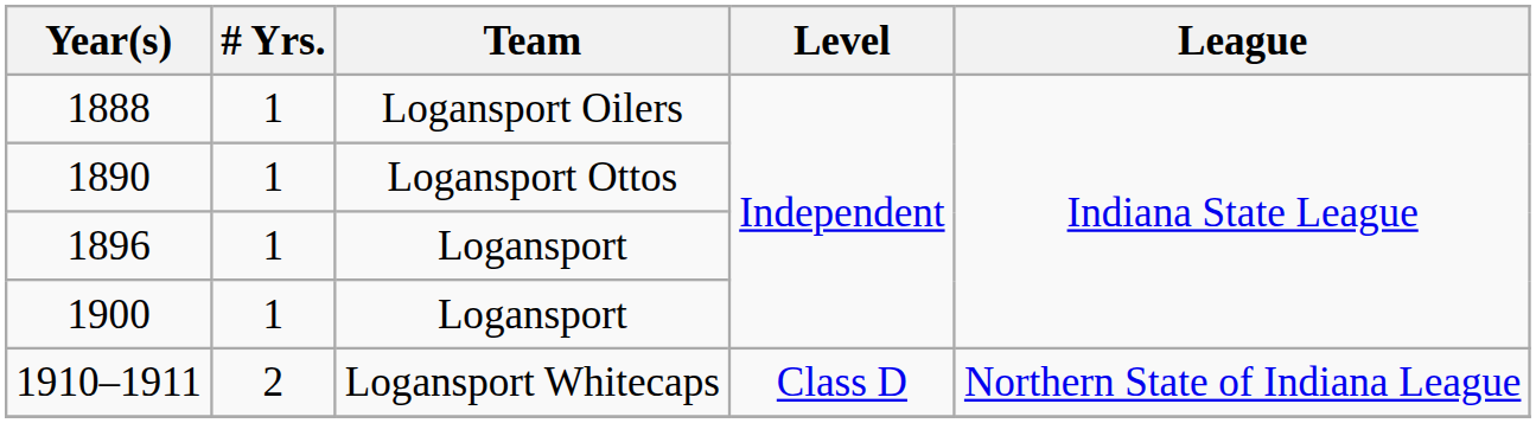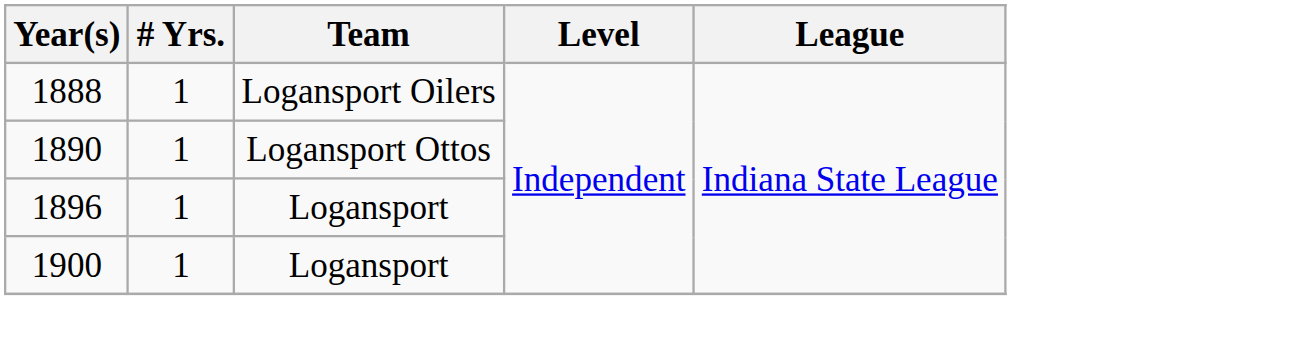- row: 1910–1911 | 2 | Logansport Whitecaps | Class D | Northern State of Indiana League
